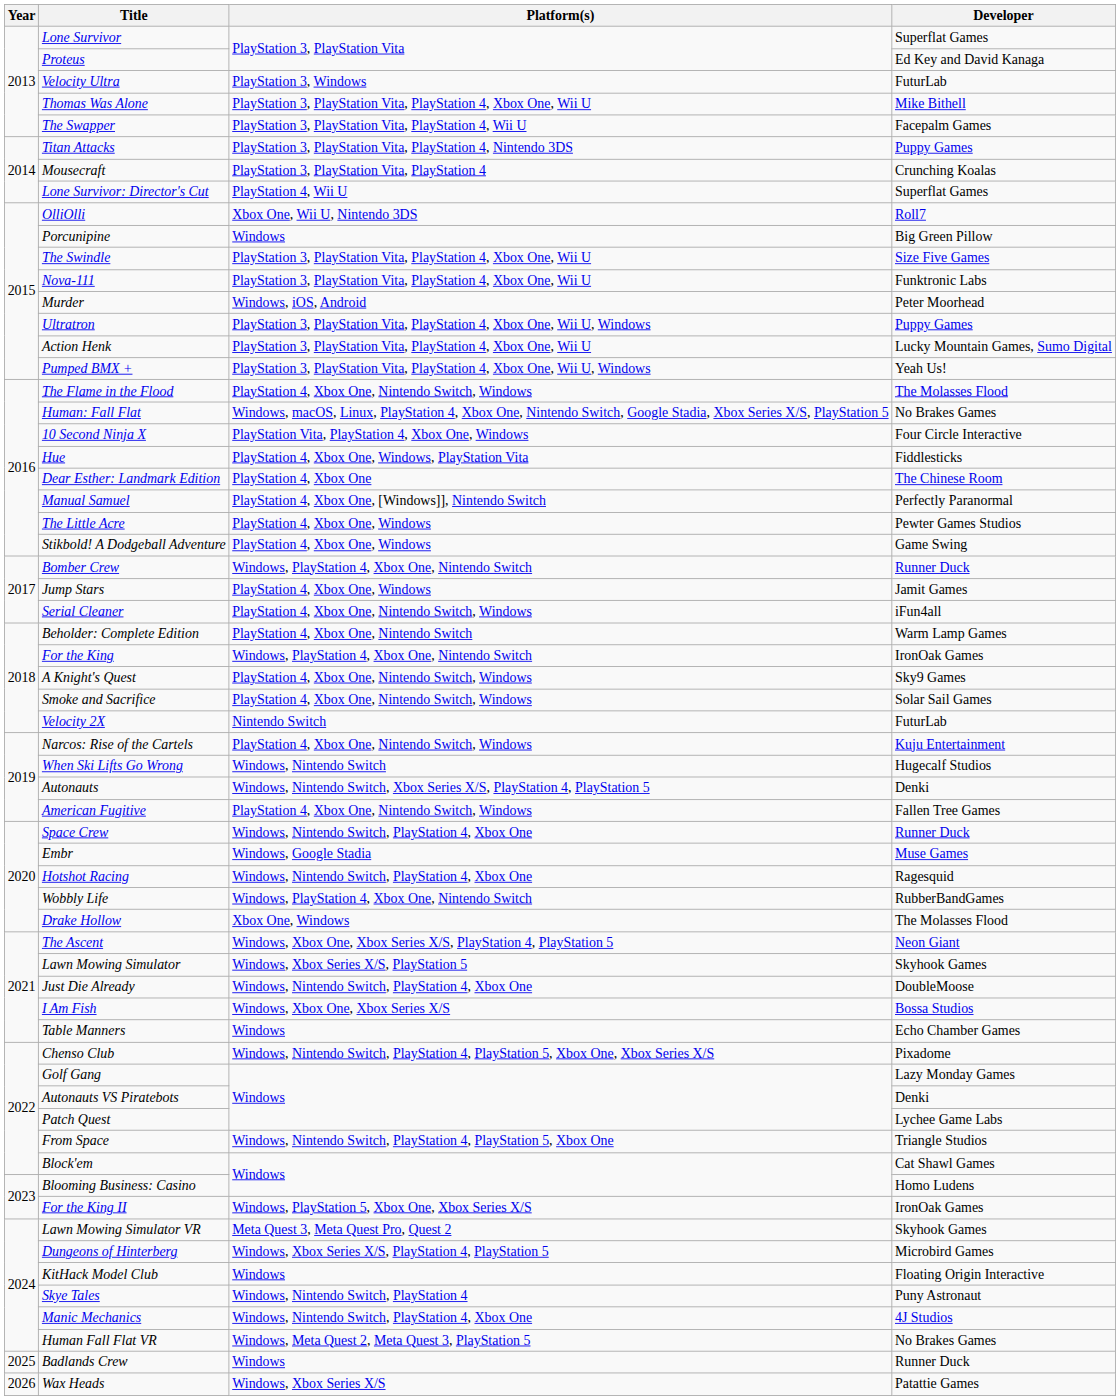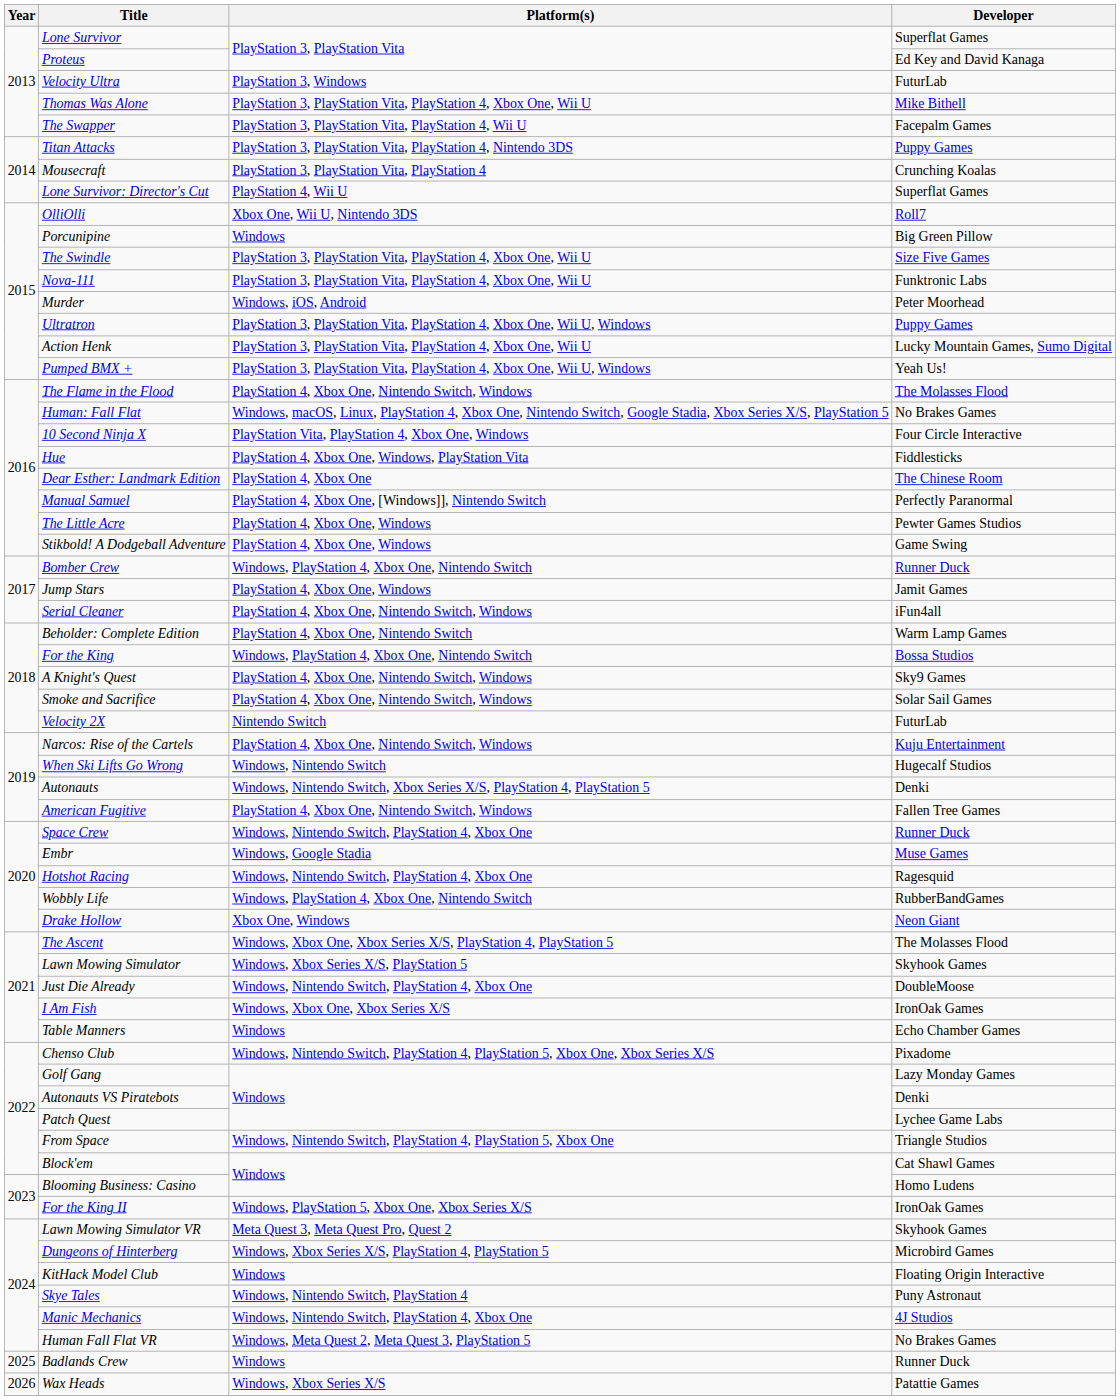For the King | Developer: IronOak Games -> Bossa Studios
Drake Hollow | Developer: The Molasses Flood -> Neon Giant
The Ascent | Developer: Neon Giant -> The Molasses Flood
I Am Fish | Developer: Bossa Studios -> IronOak Games
